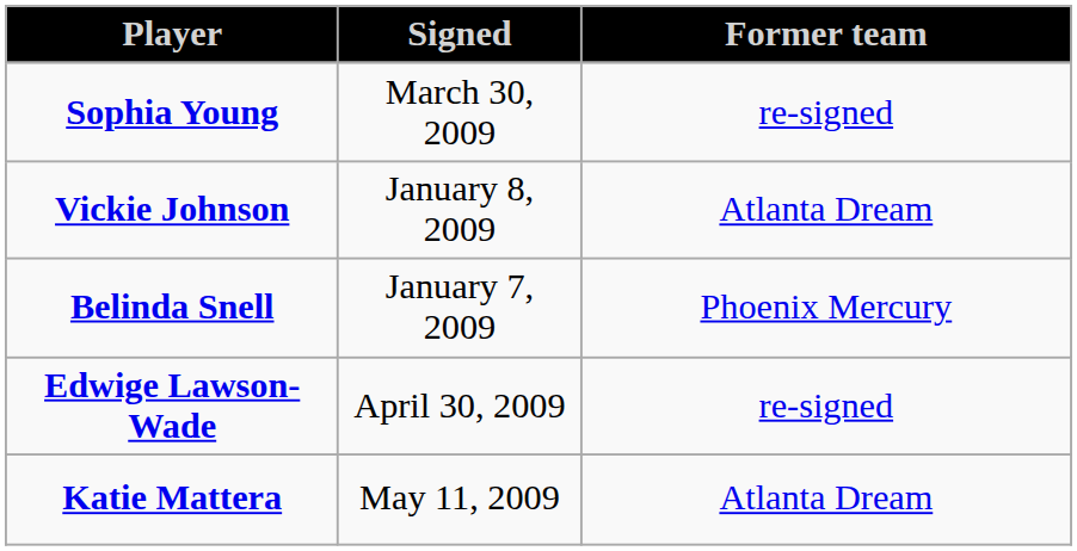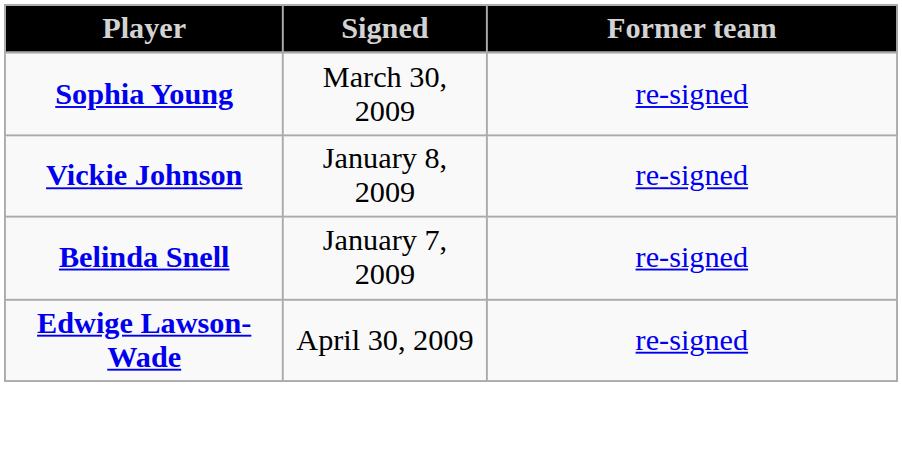Vickie Johnson | Former team: Atlanta Dream -> re-signed
Belinda Snell | Former team: Phoenix Mercury -> re-signed
- row: Katie Mattera | May 11, 2009 | Atlanta Dream
